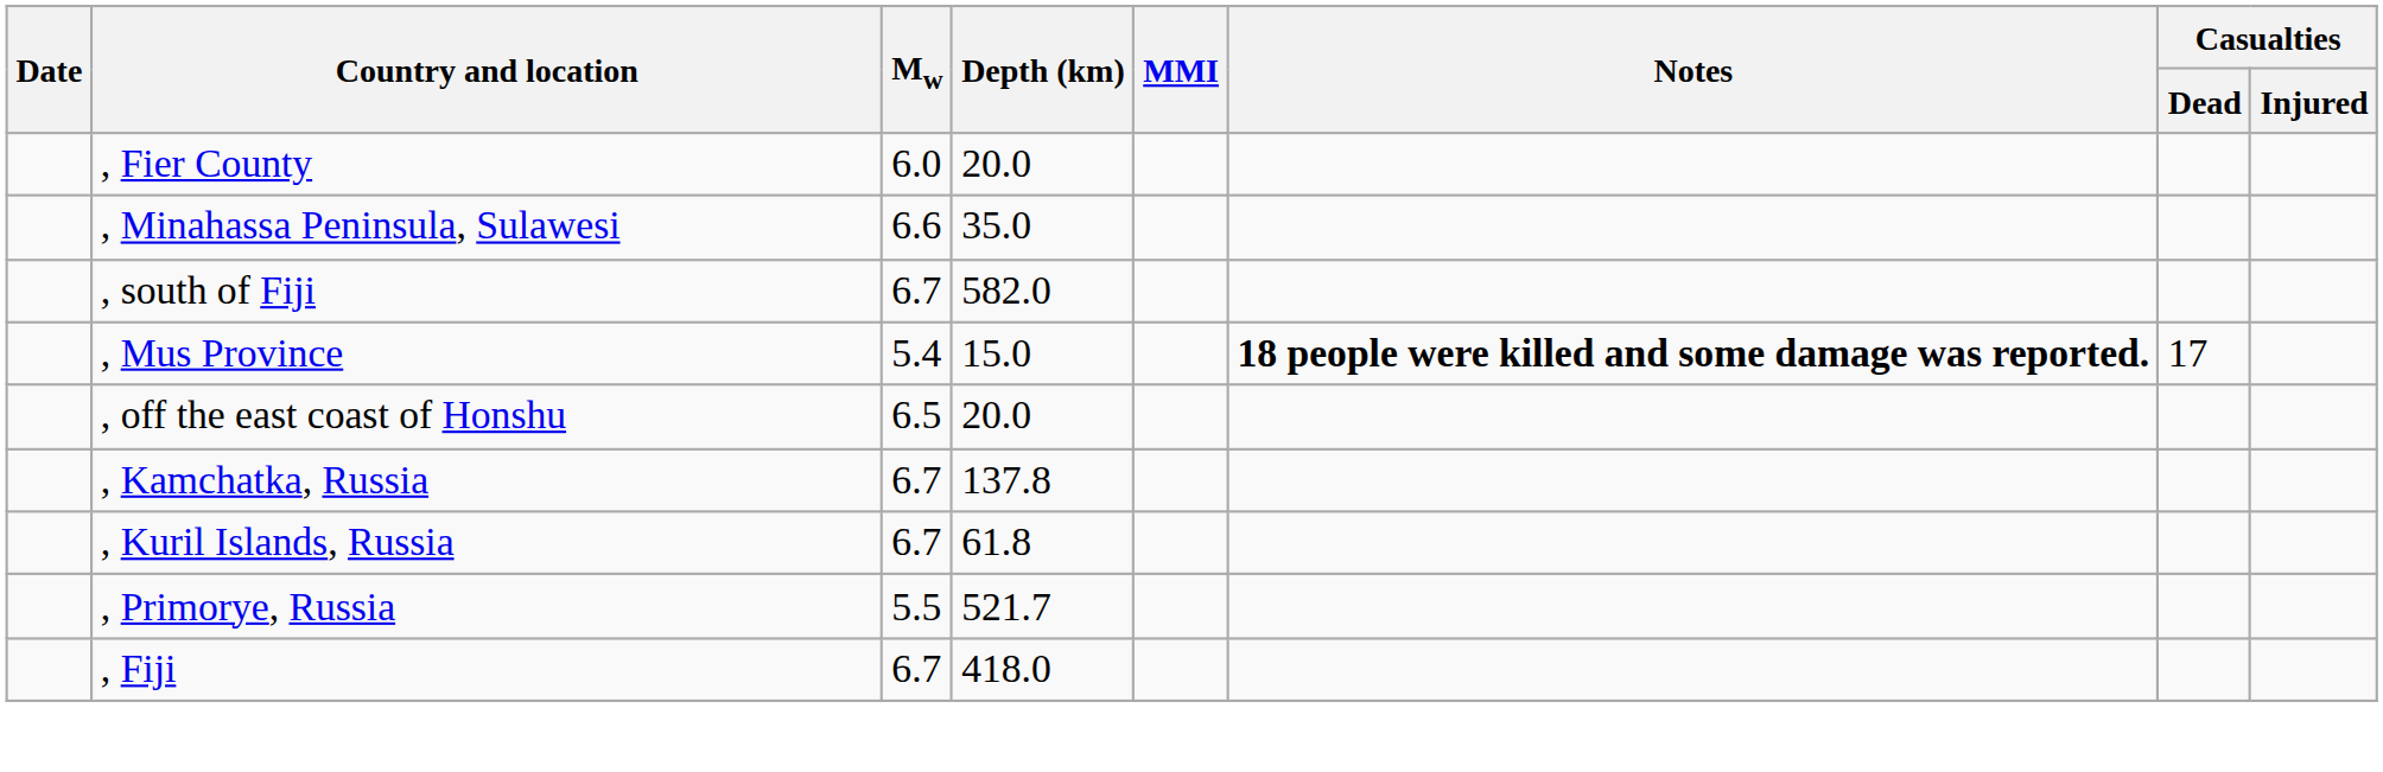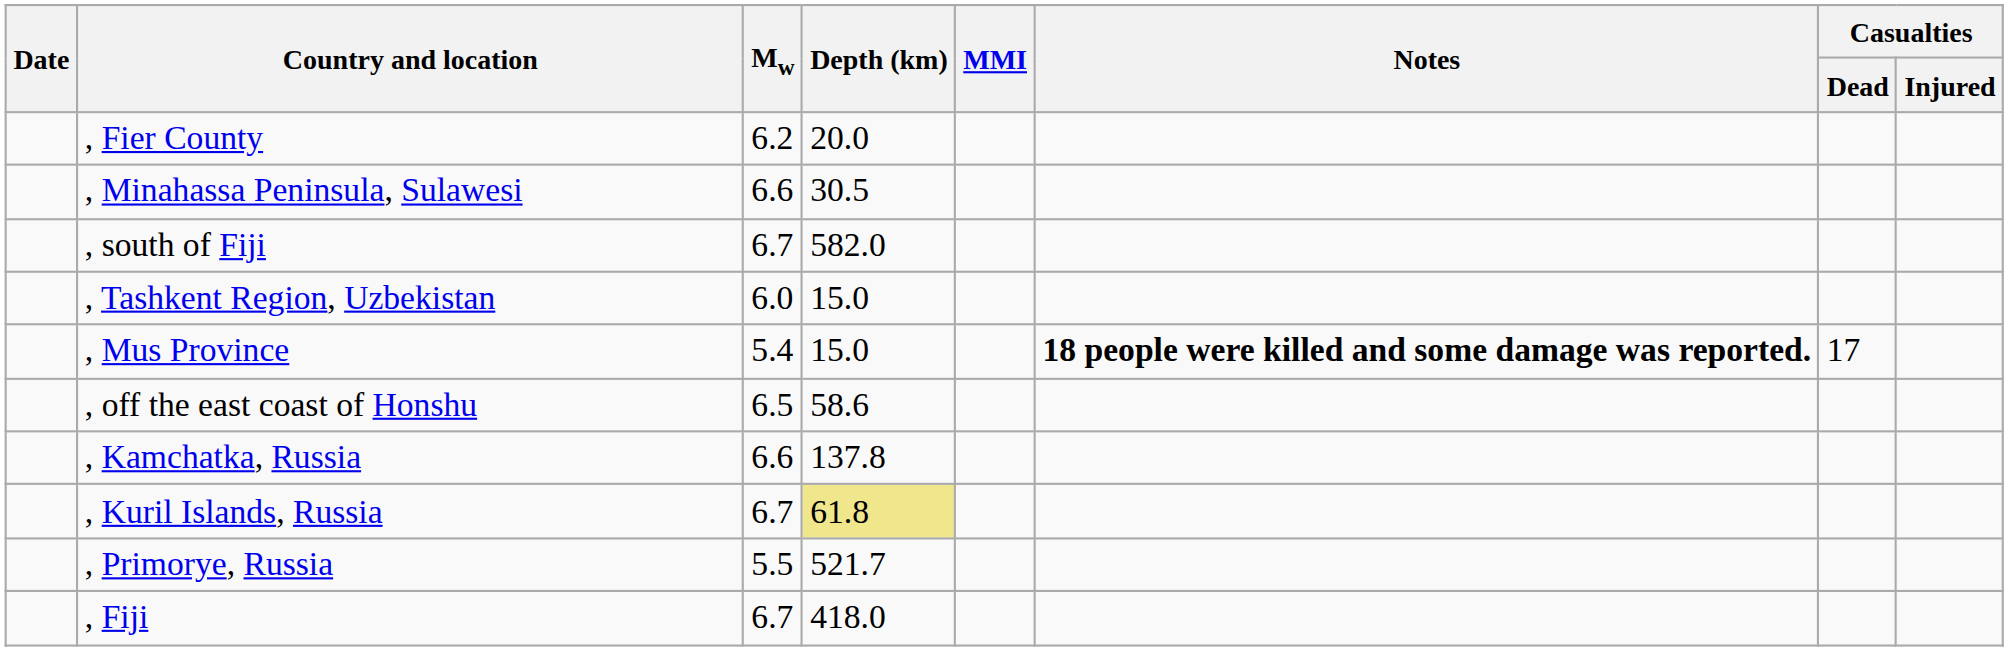, Fier County | Mw: 6.0 -> 6.2
, Minahassa Peninsula, Sulawesi | Depth (km): 35.0 -> 30.5
+ row: , Tashkent Region, Uzbekistan | 6.0 | 15.0
, off the east coast of Honshu | Depth (km): 20.0 -> 58.6
, Kamchatka, Russia | Mw: 6.7 -> 6.6
, Kuril Islands, Russia | Depth (km): no background -> khaki background
